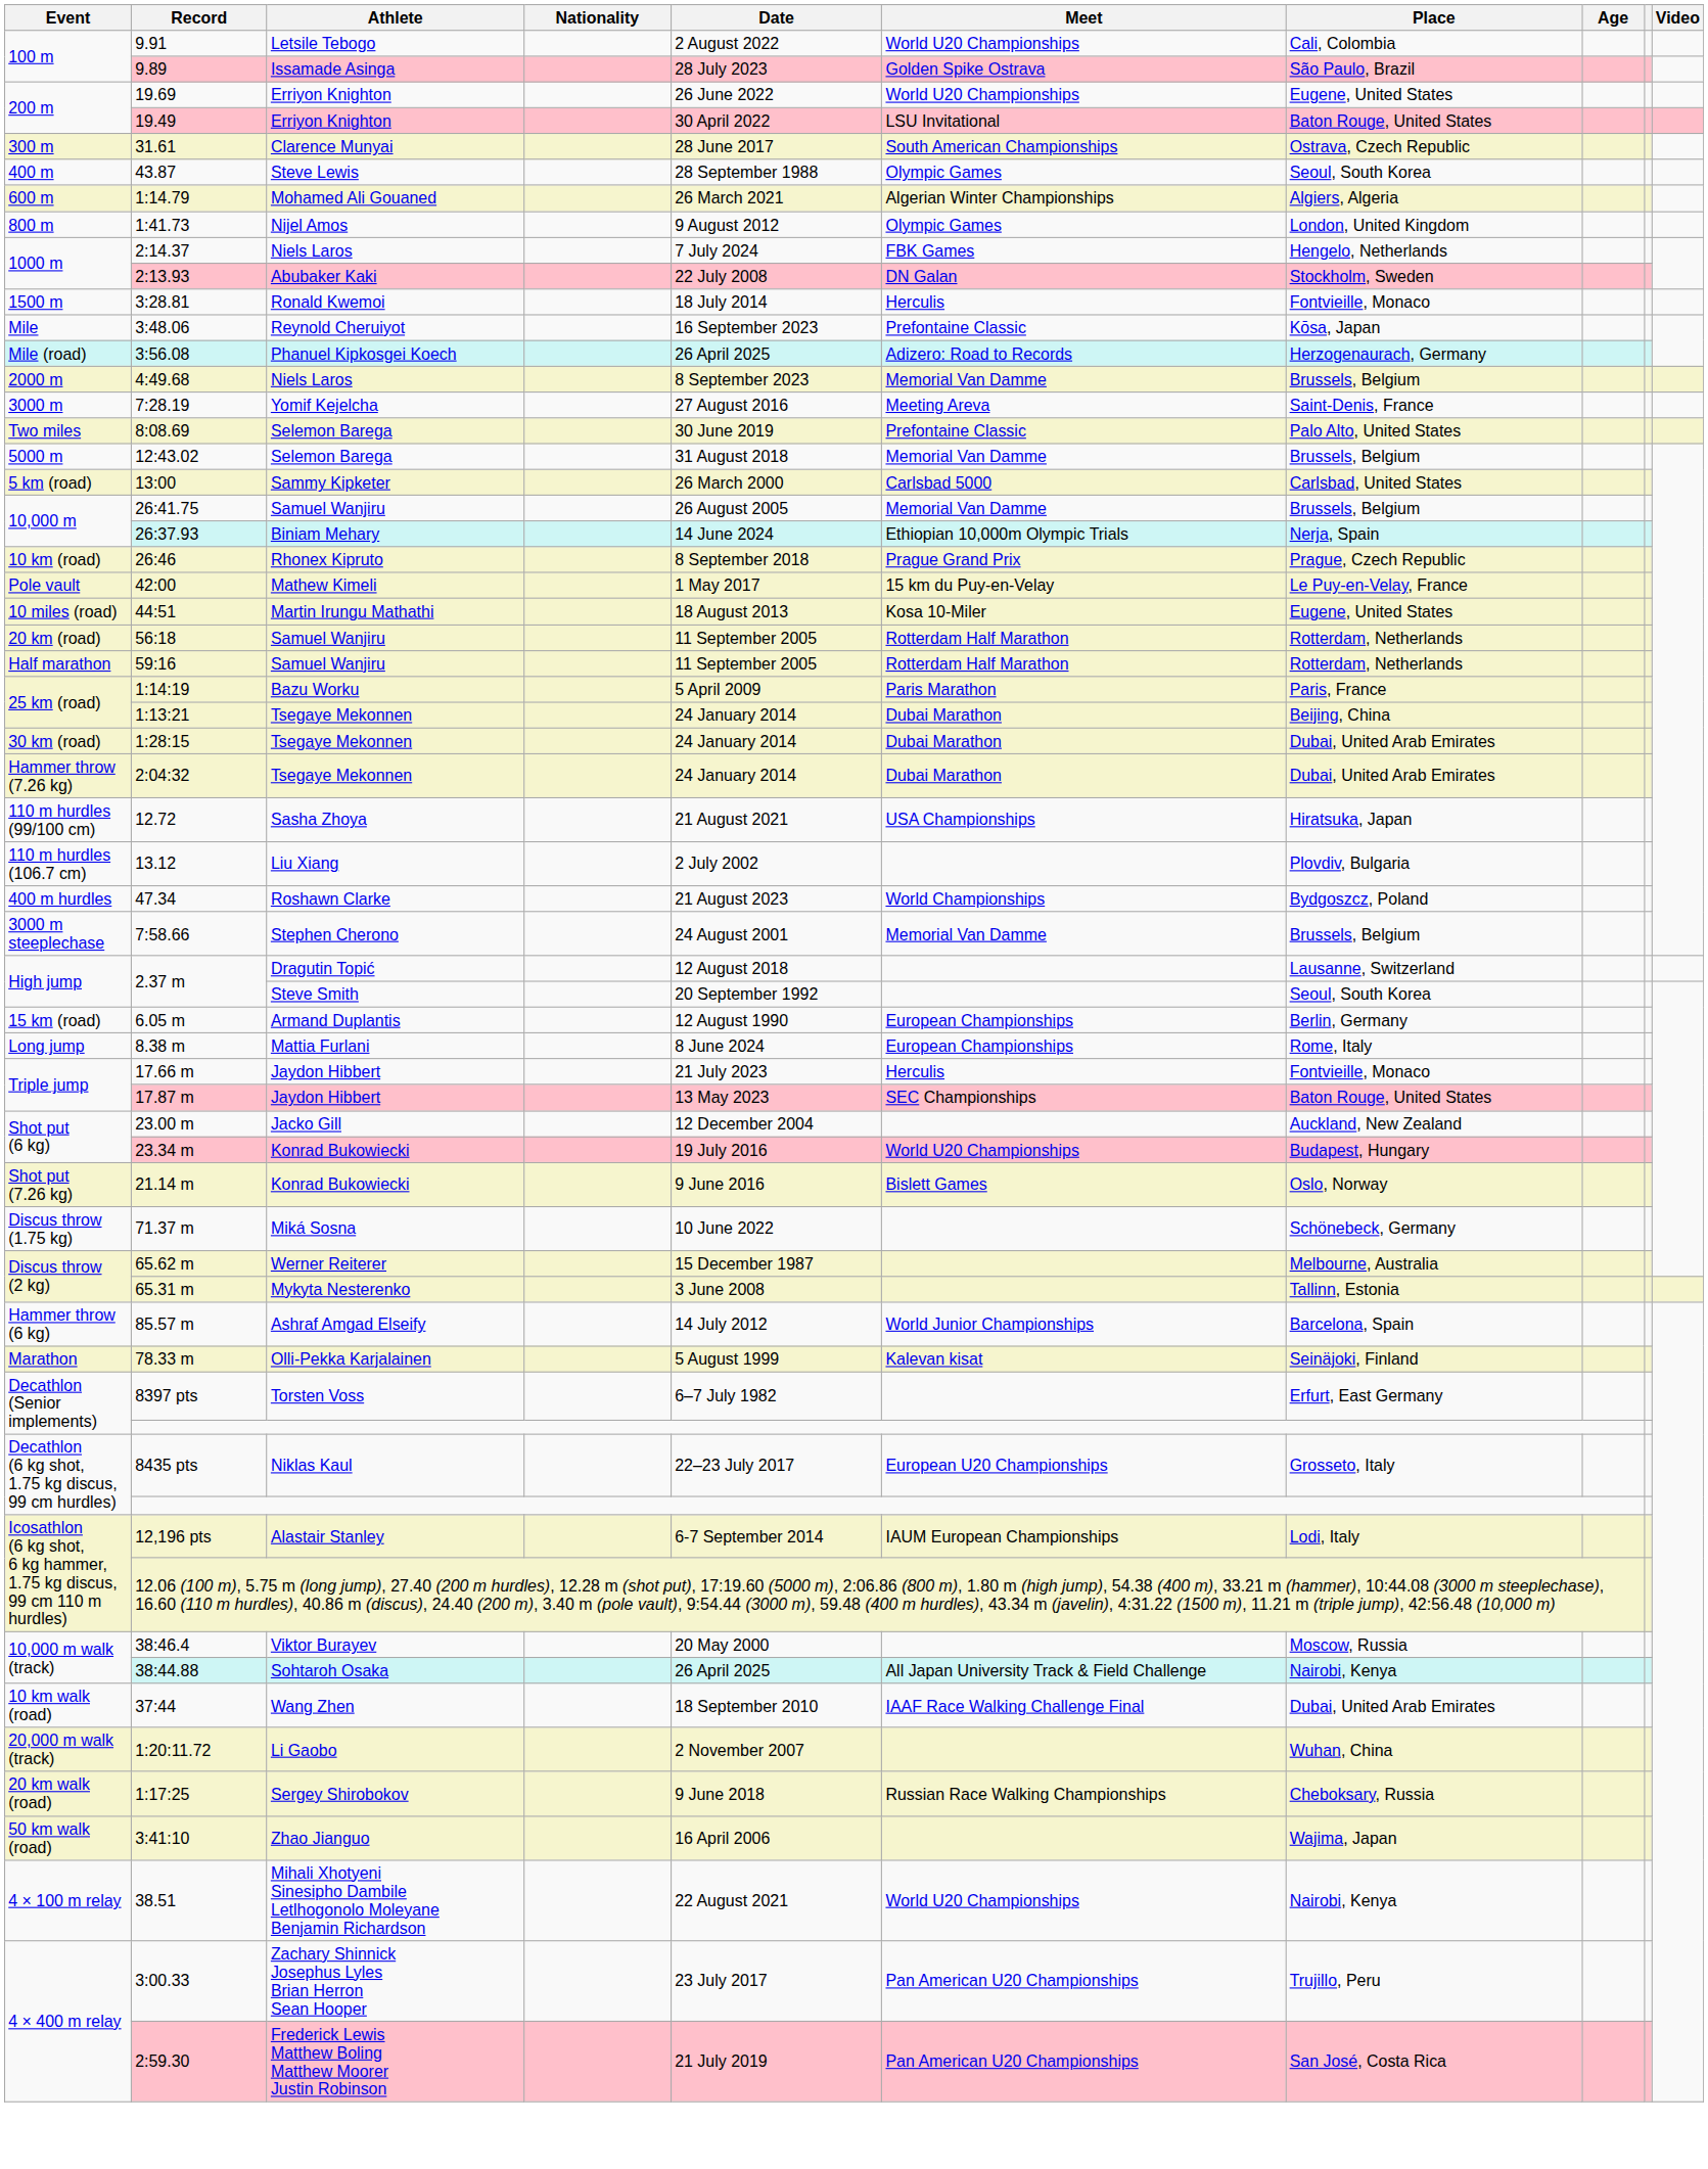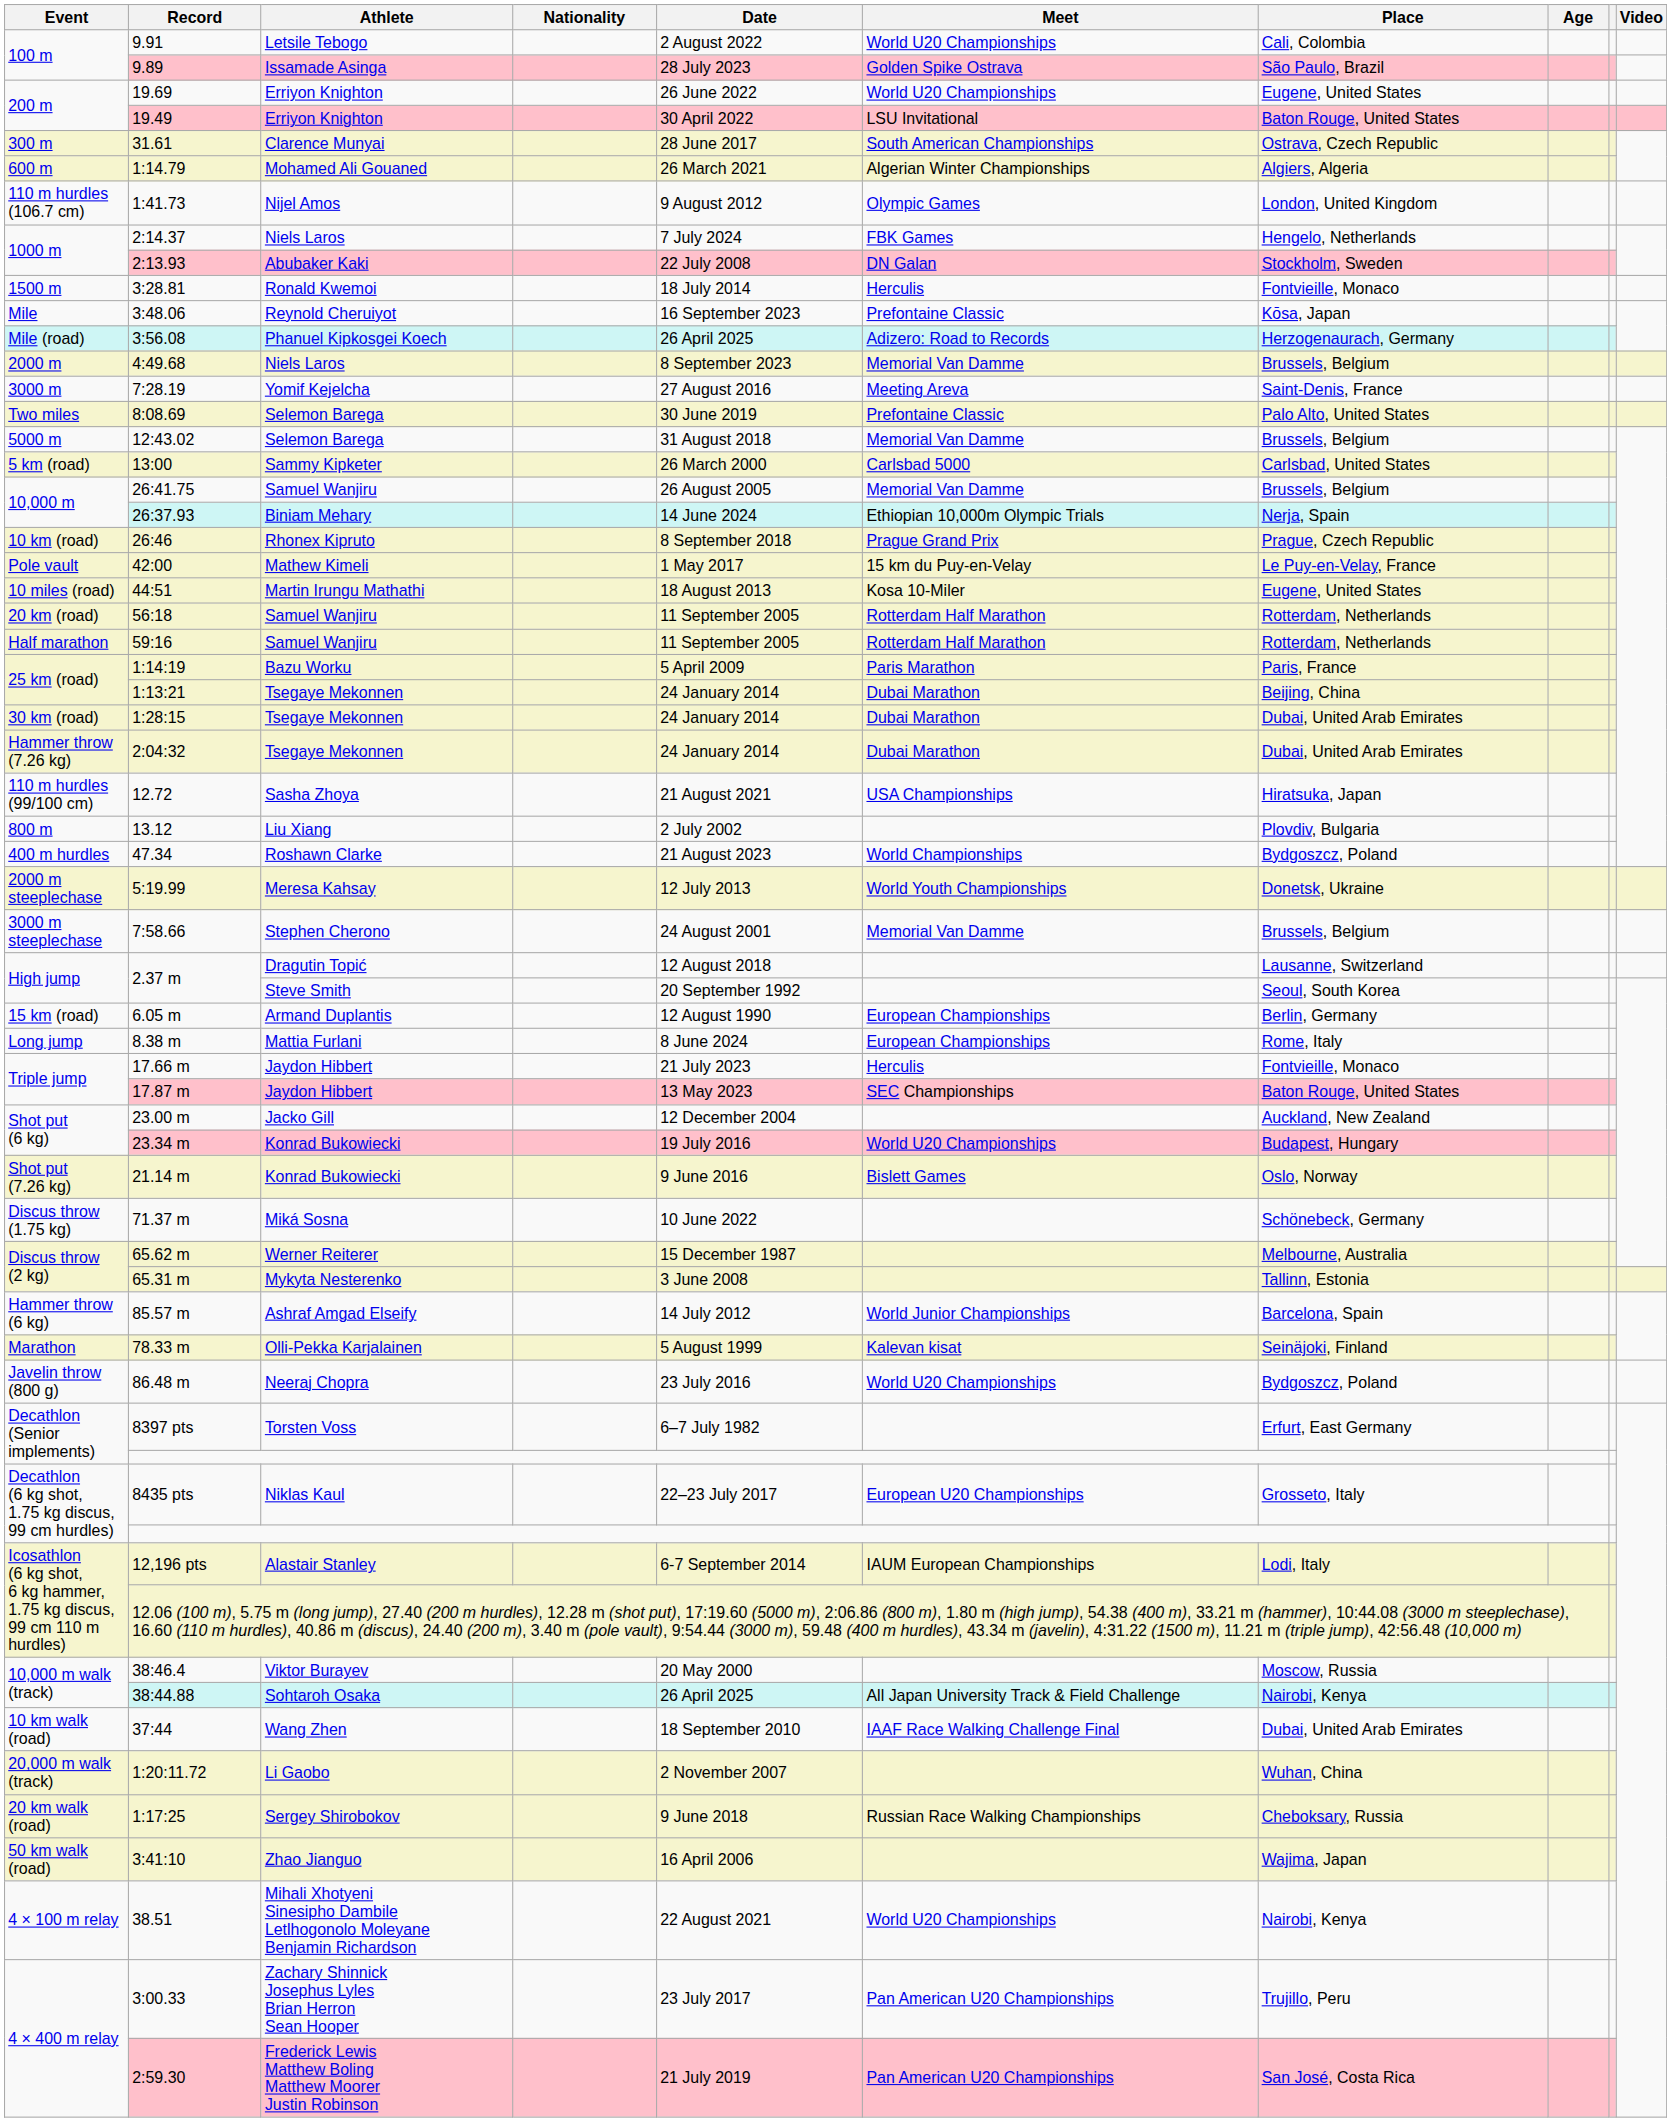- row: 400 m | 43.87 | Steve Lewis | 28 September 1988 | Olympic Games | Seoul, South Korea
1:41.73 | Event: 800 m -> 110 m hurdles (106.7 cm)
13.12 | Event: 110 m hurdles (106.7 cm) -> 800 m
+ row: 2000 m steeplechase | 5:19.99 | Meresa Kahsay | 12 July 2013 | World Youth Championships | Donetsk, Ukraine
+ row: Javelin throw (800 g) | 86.48 m | Neeraj Chopra | 23 July 2016 | World U20 Championships | Bydgoszcz, Poland
